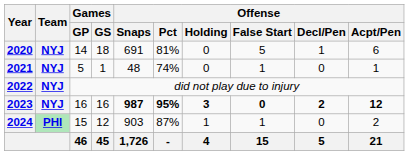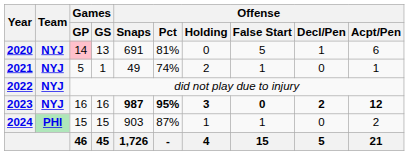2020 | Games / GP: no background -> pink background
2020 | Games / GS: 18 -> 13
2021 | Offense / Snaps: 48 -> 49
2021 | Offense / Holding: 0 -> 2
2024 | Games / GS: 12 -> 15
